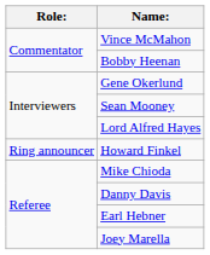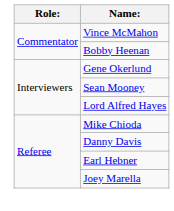- row: Ring announcer | Howard Finkel
